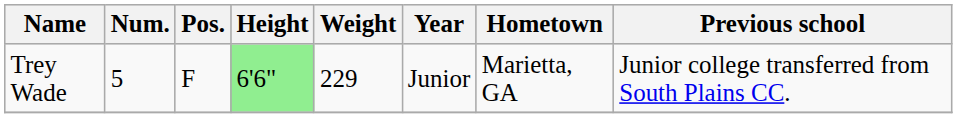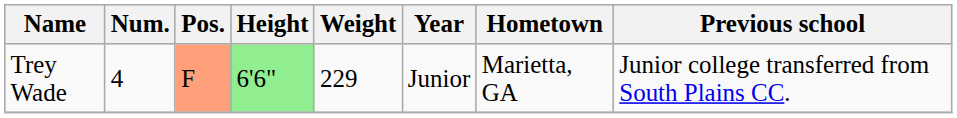Trey Wade | Num.: 5 -> 4
Trey Wade | Pos.: no background -> lightsalmon background
